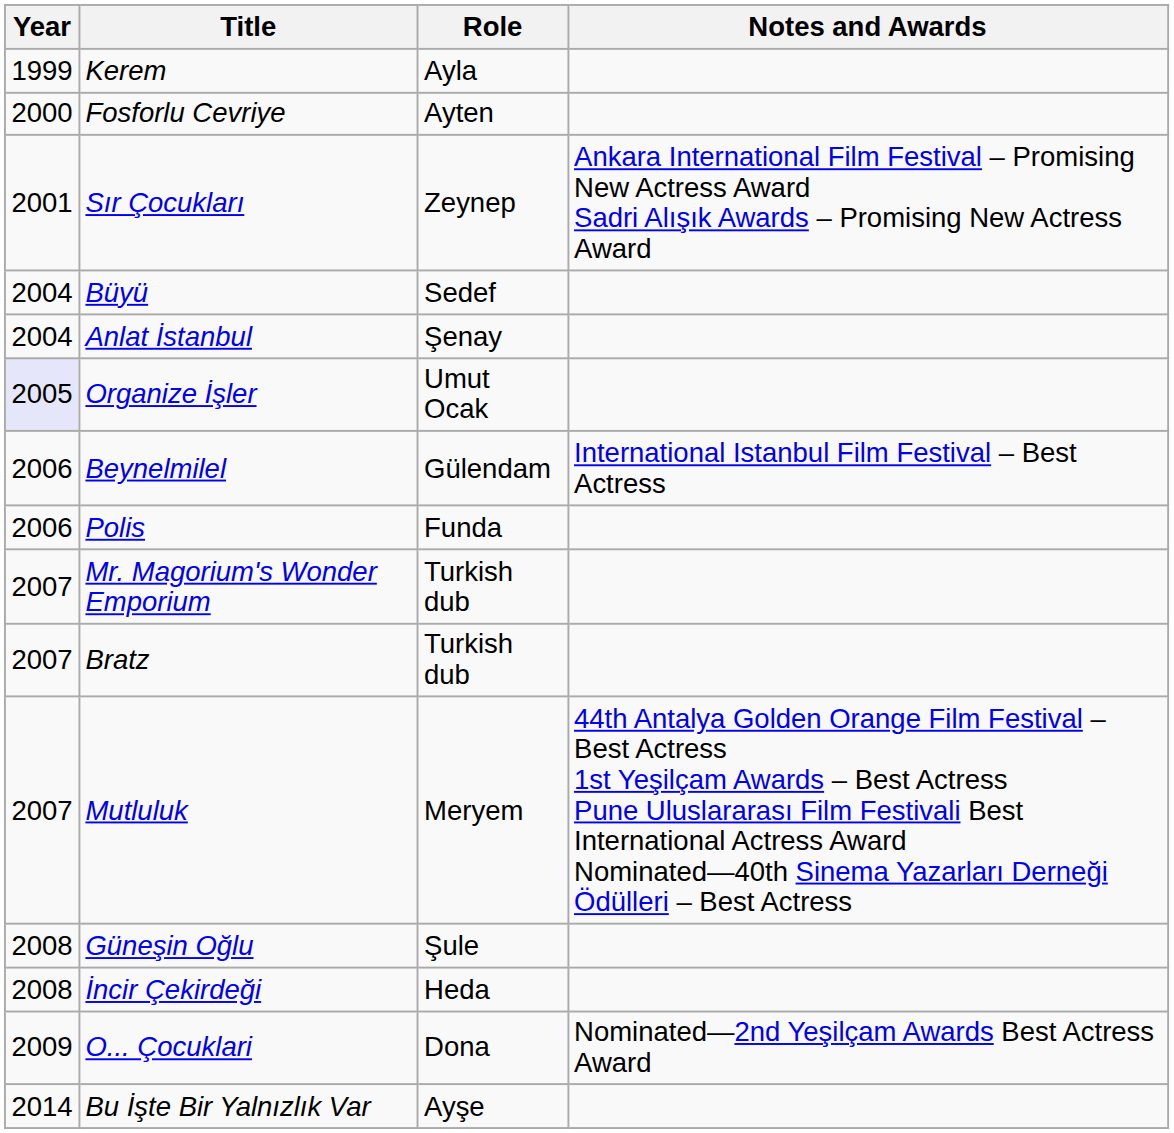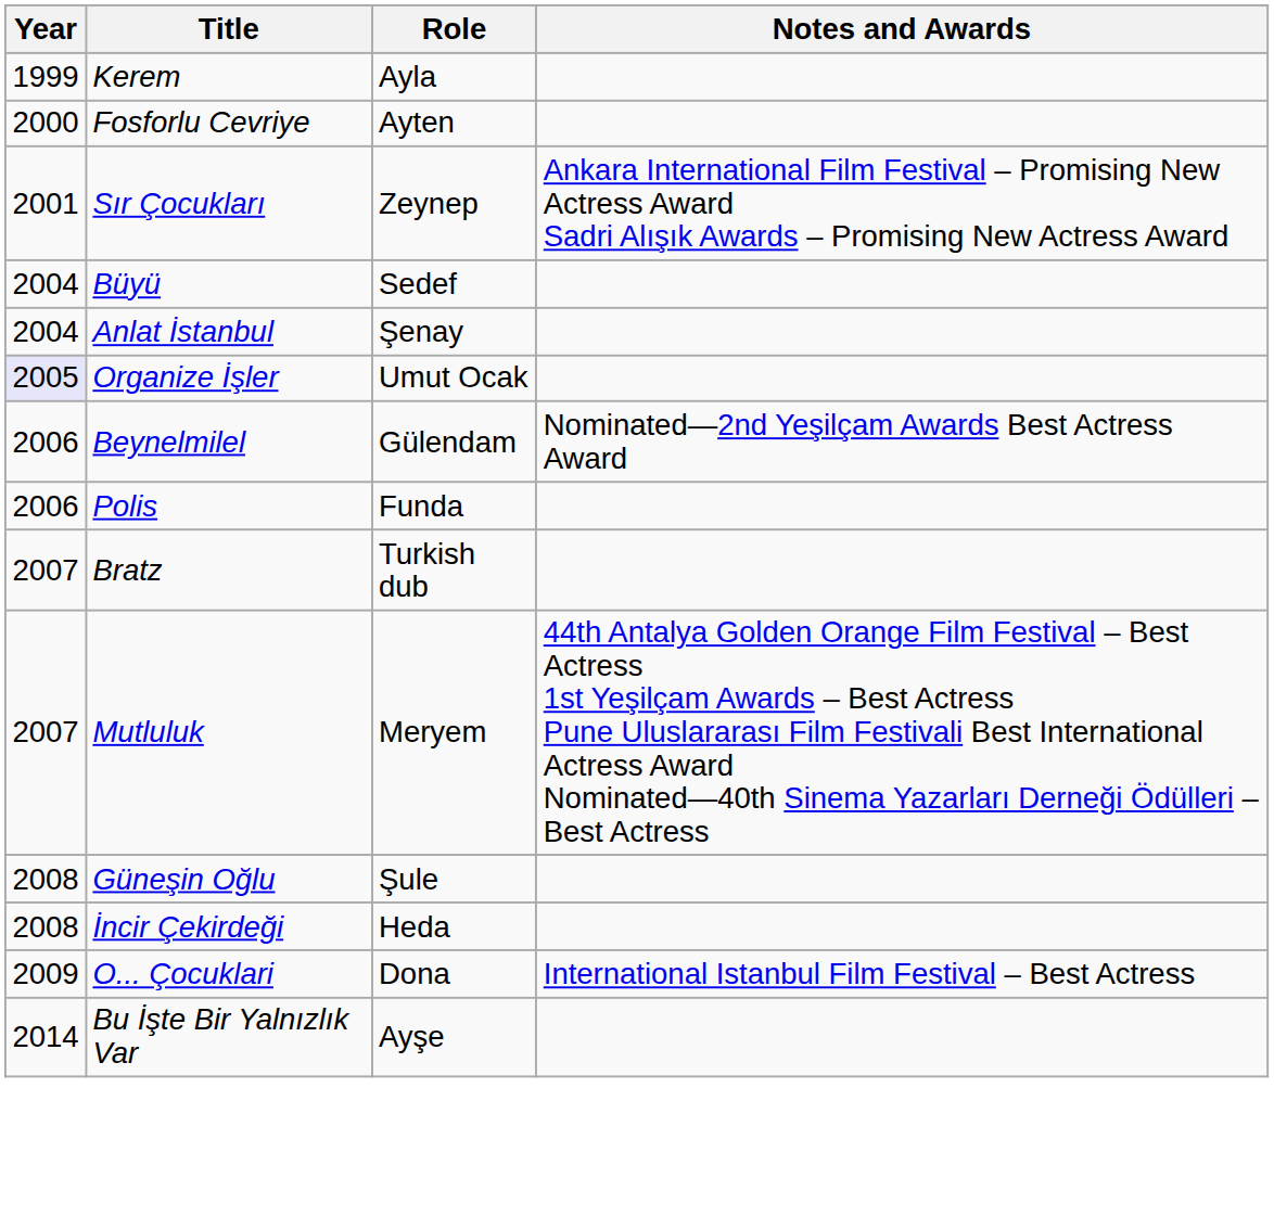Beynelmilel | Notes and Awards: International Istanbul Film Festival – Best Actress -> Nominated—2nd Yeşilçam Awards Best Actress Award
- row: 2007 | Mr. Magorium's Wonder Emporium | Turkish dub
O... Çocuklari | Notes and Awards: Nominated—2nd Yeşilçam Awards Best Actress Award -> International Istanbul Film Festival – Best Actress
